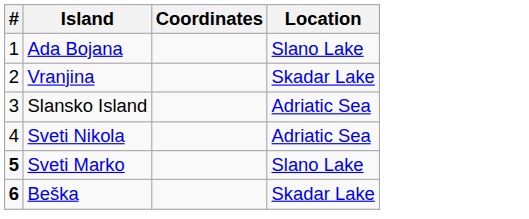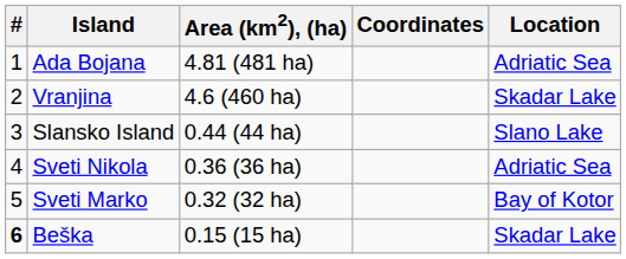+ column: Area (km2), (ha) | 4.81 (481 ha) | 4.6 (460 ha) | 0.44 (44 ha) | 0.36 (36 ha) | 0.32 (32 ha) | 0.15 (15 ha)
Ada Bojana | Location: Slano Lake -> Adriatic Sea
Slansko Island | Location: Adriatic Sea -> Slano Lake
Sveti Marko | #: bold -> normal
Sveti Marko | Location: Slano Lake -> Bay of Kotor
